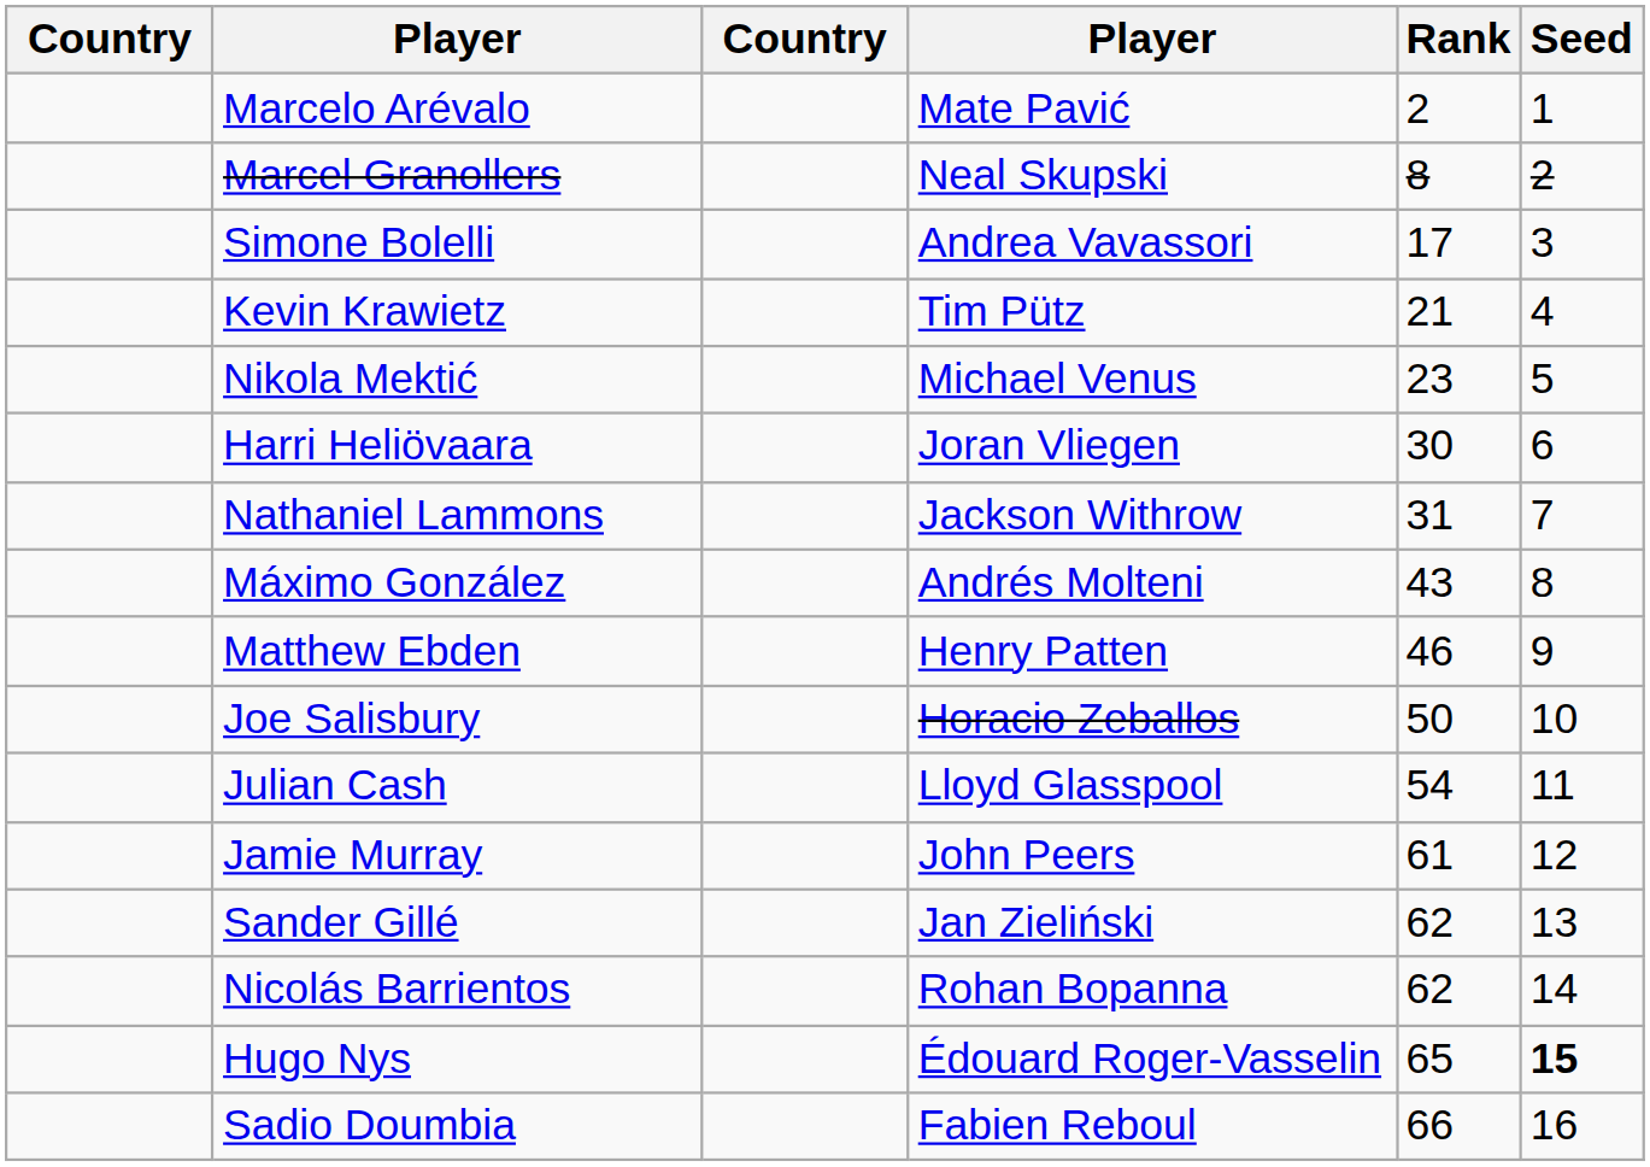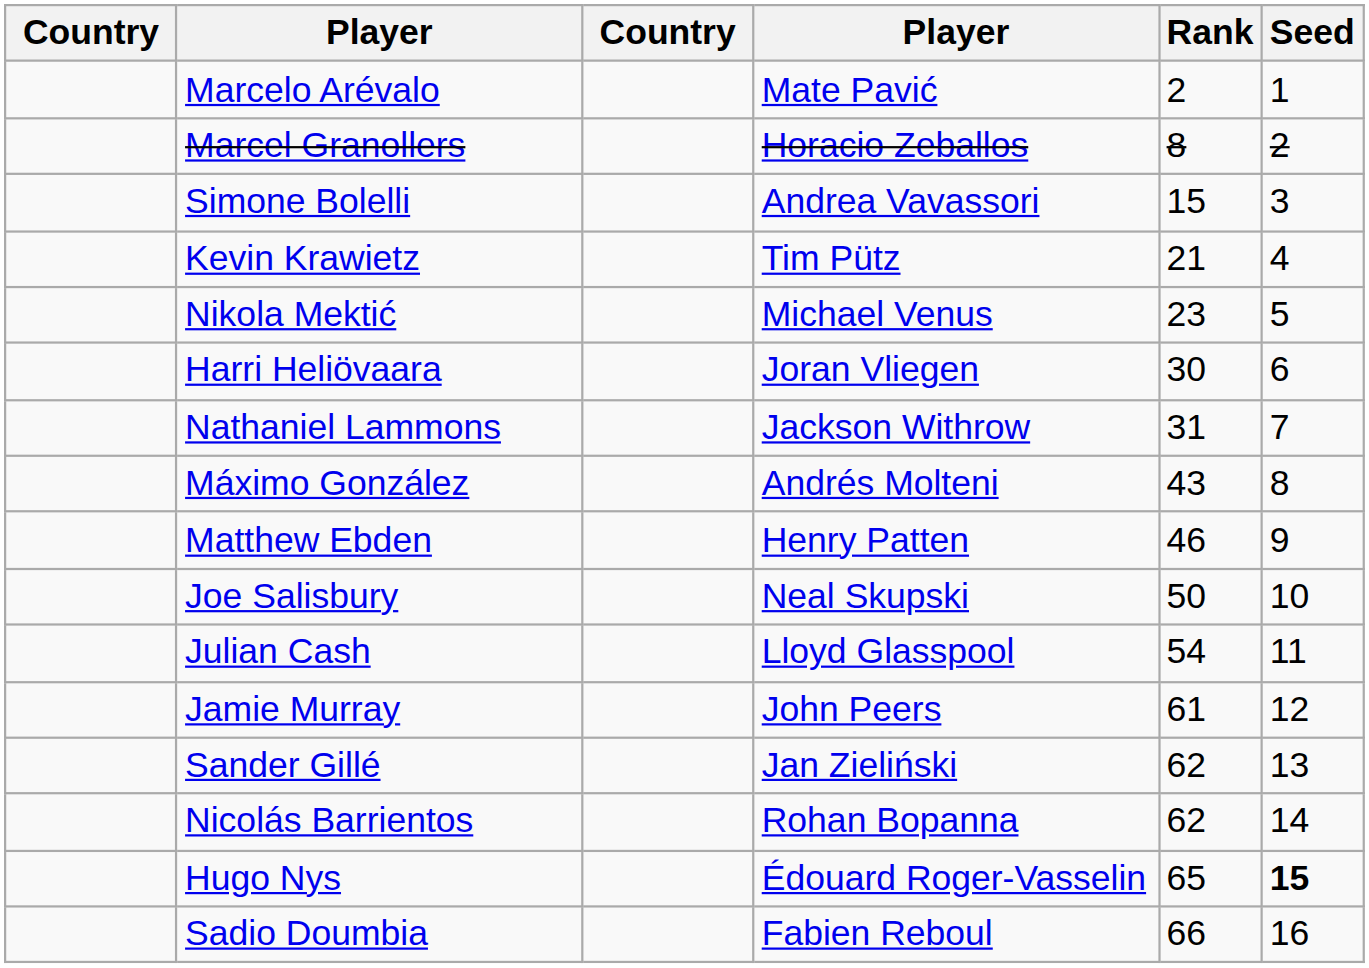Marcel Granollers | column 4: Neal Skupski -> Horacio Zeballos
Simone Bolelli | Rank: 17 -> 15
Joe Salisbury | column 4: Horacio Zeballos -> Neal Skupski
